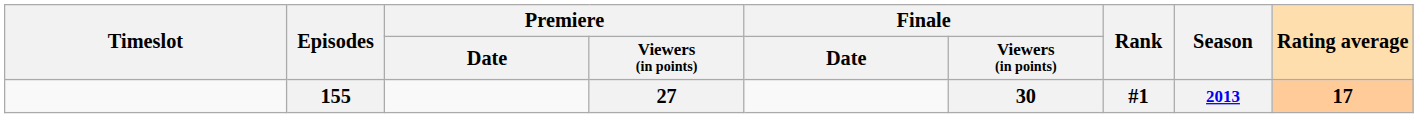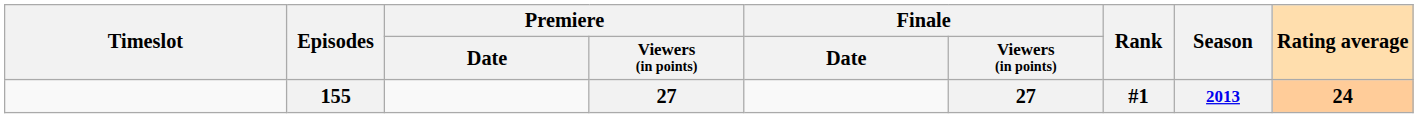155 | Finale / Viewers (in points): 30 -> 27
155 | Rating average: 17 -> 24
